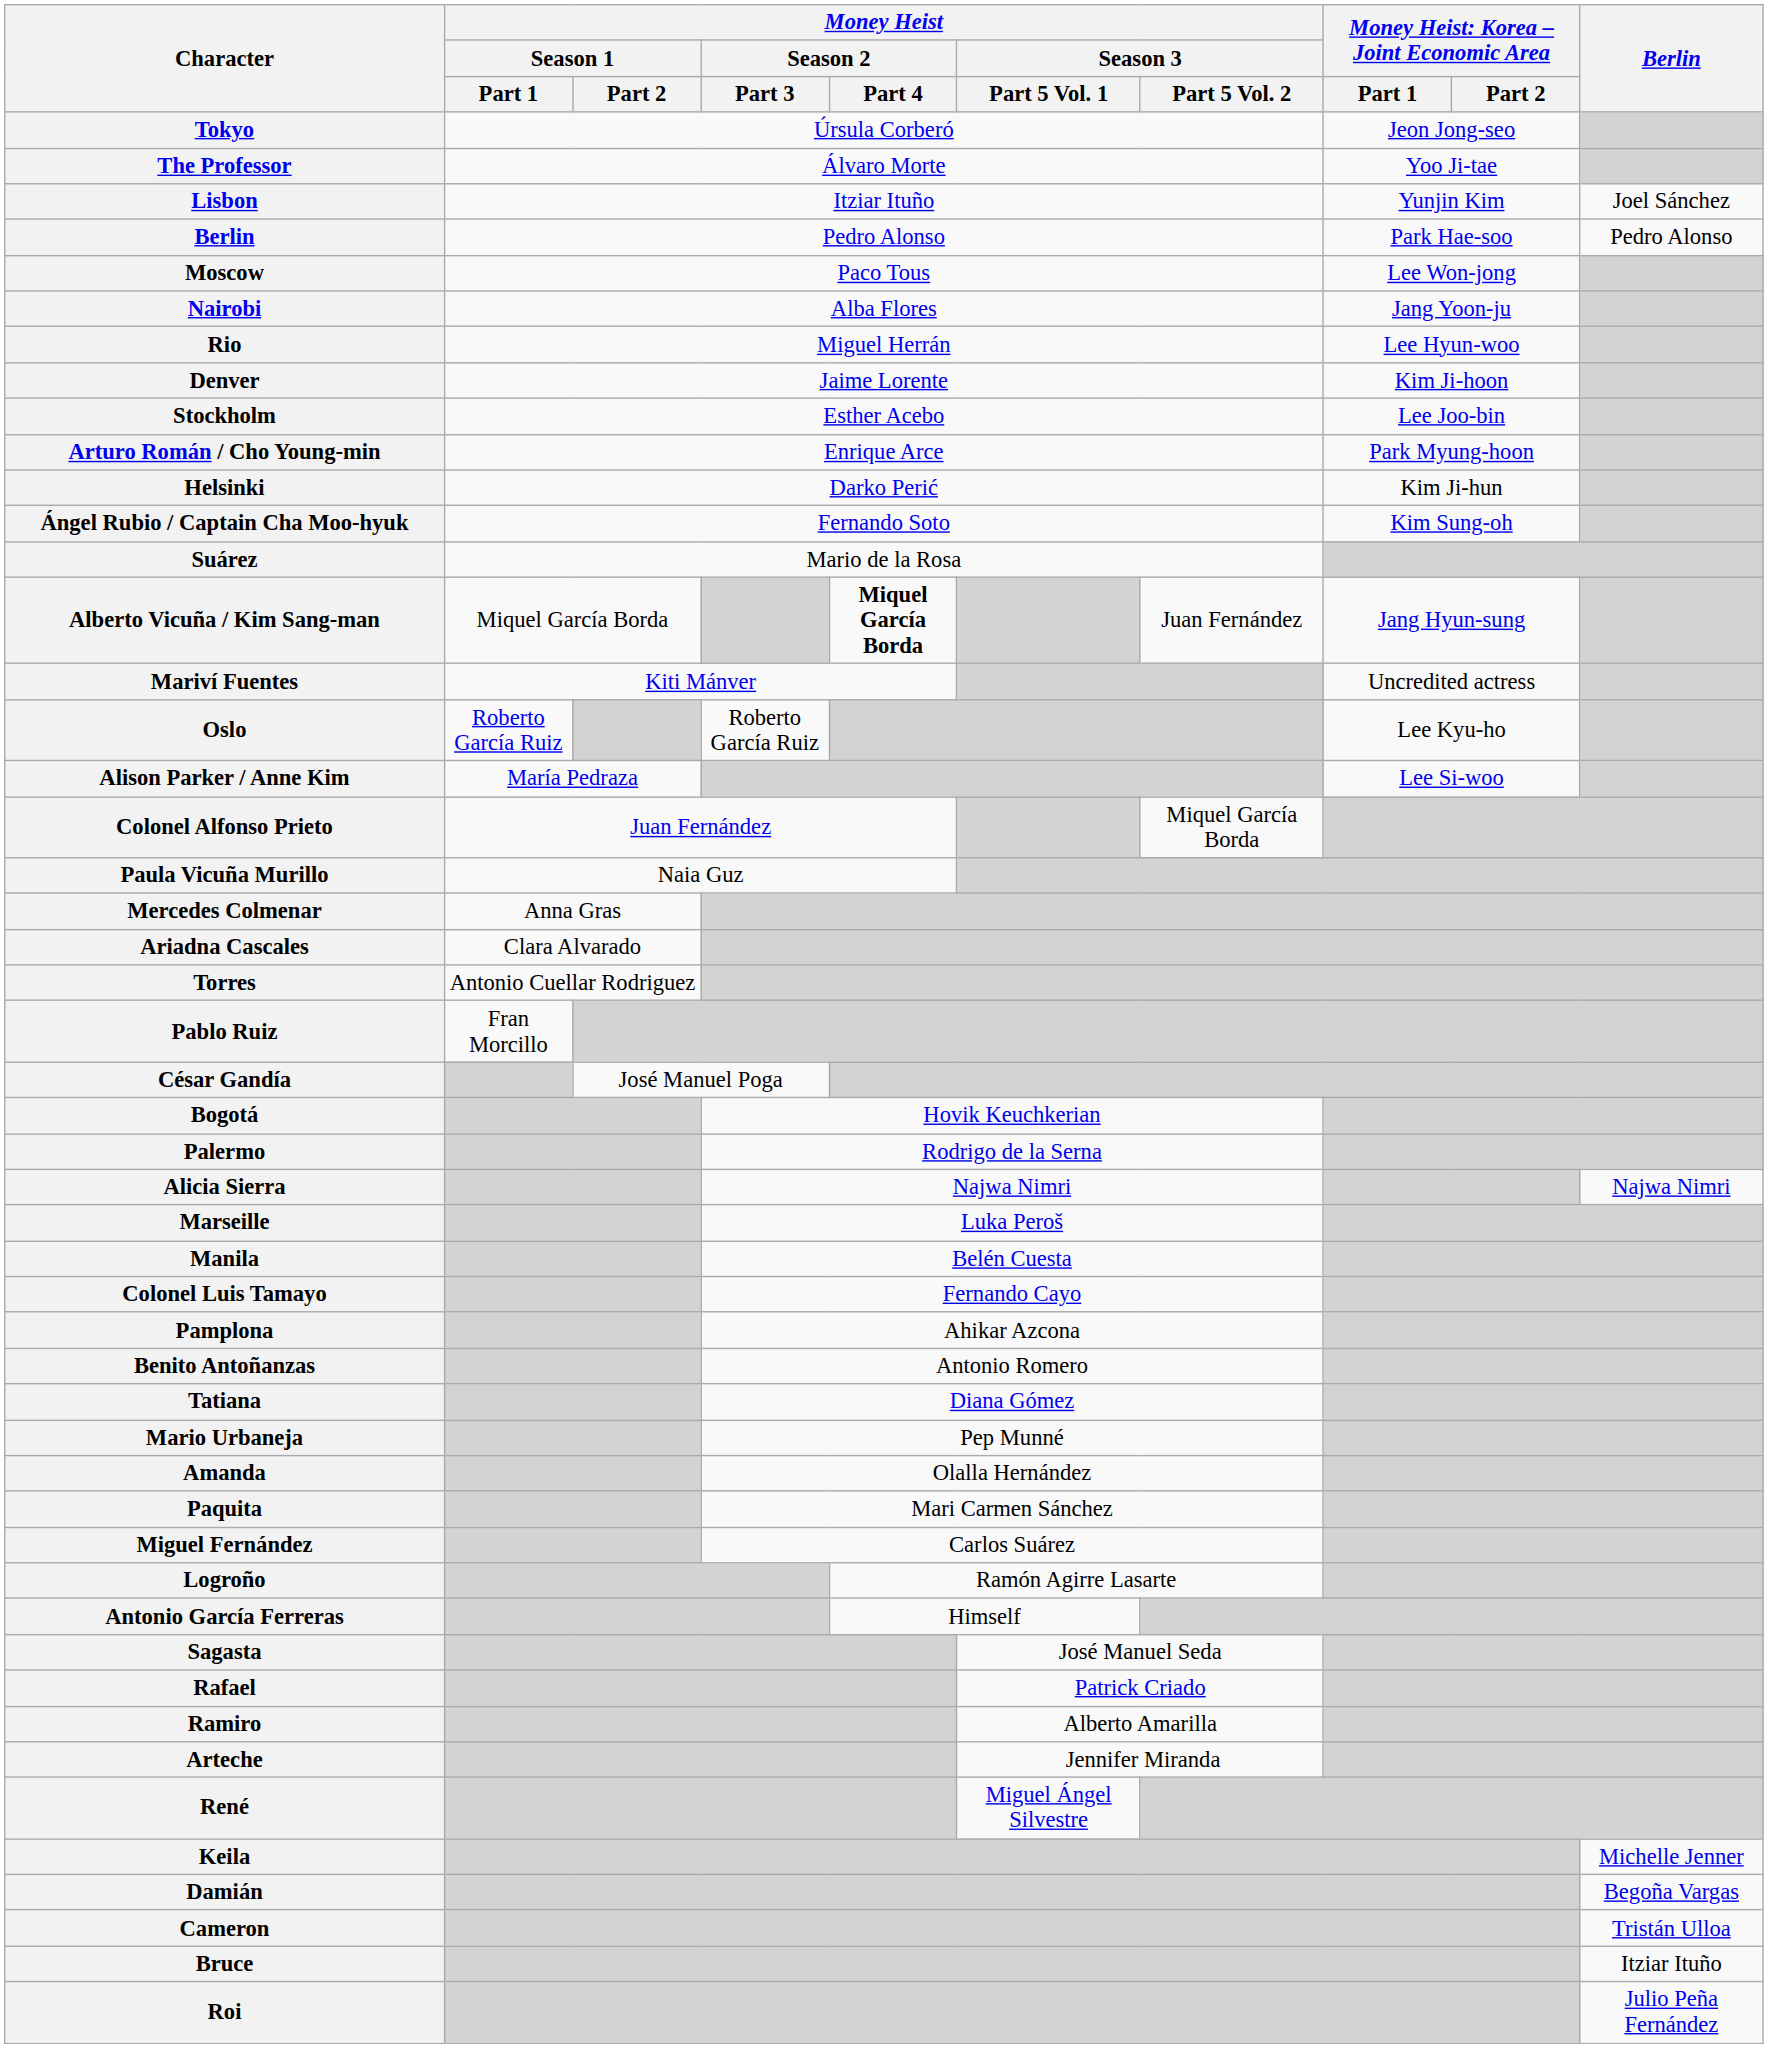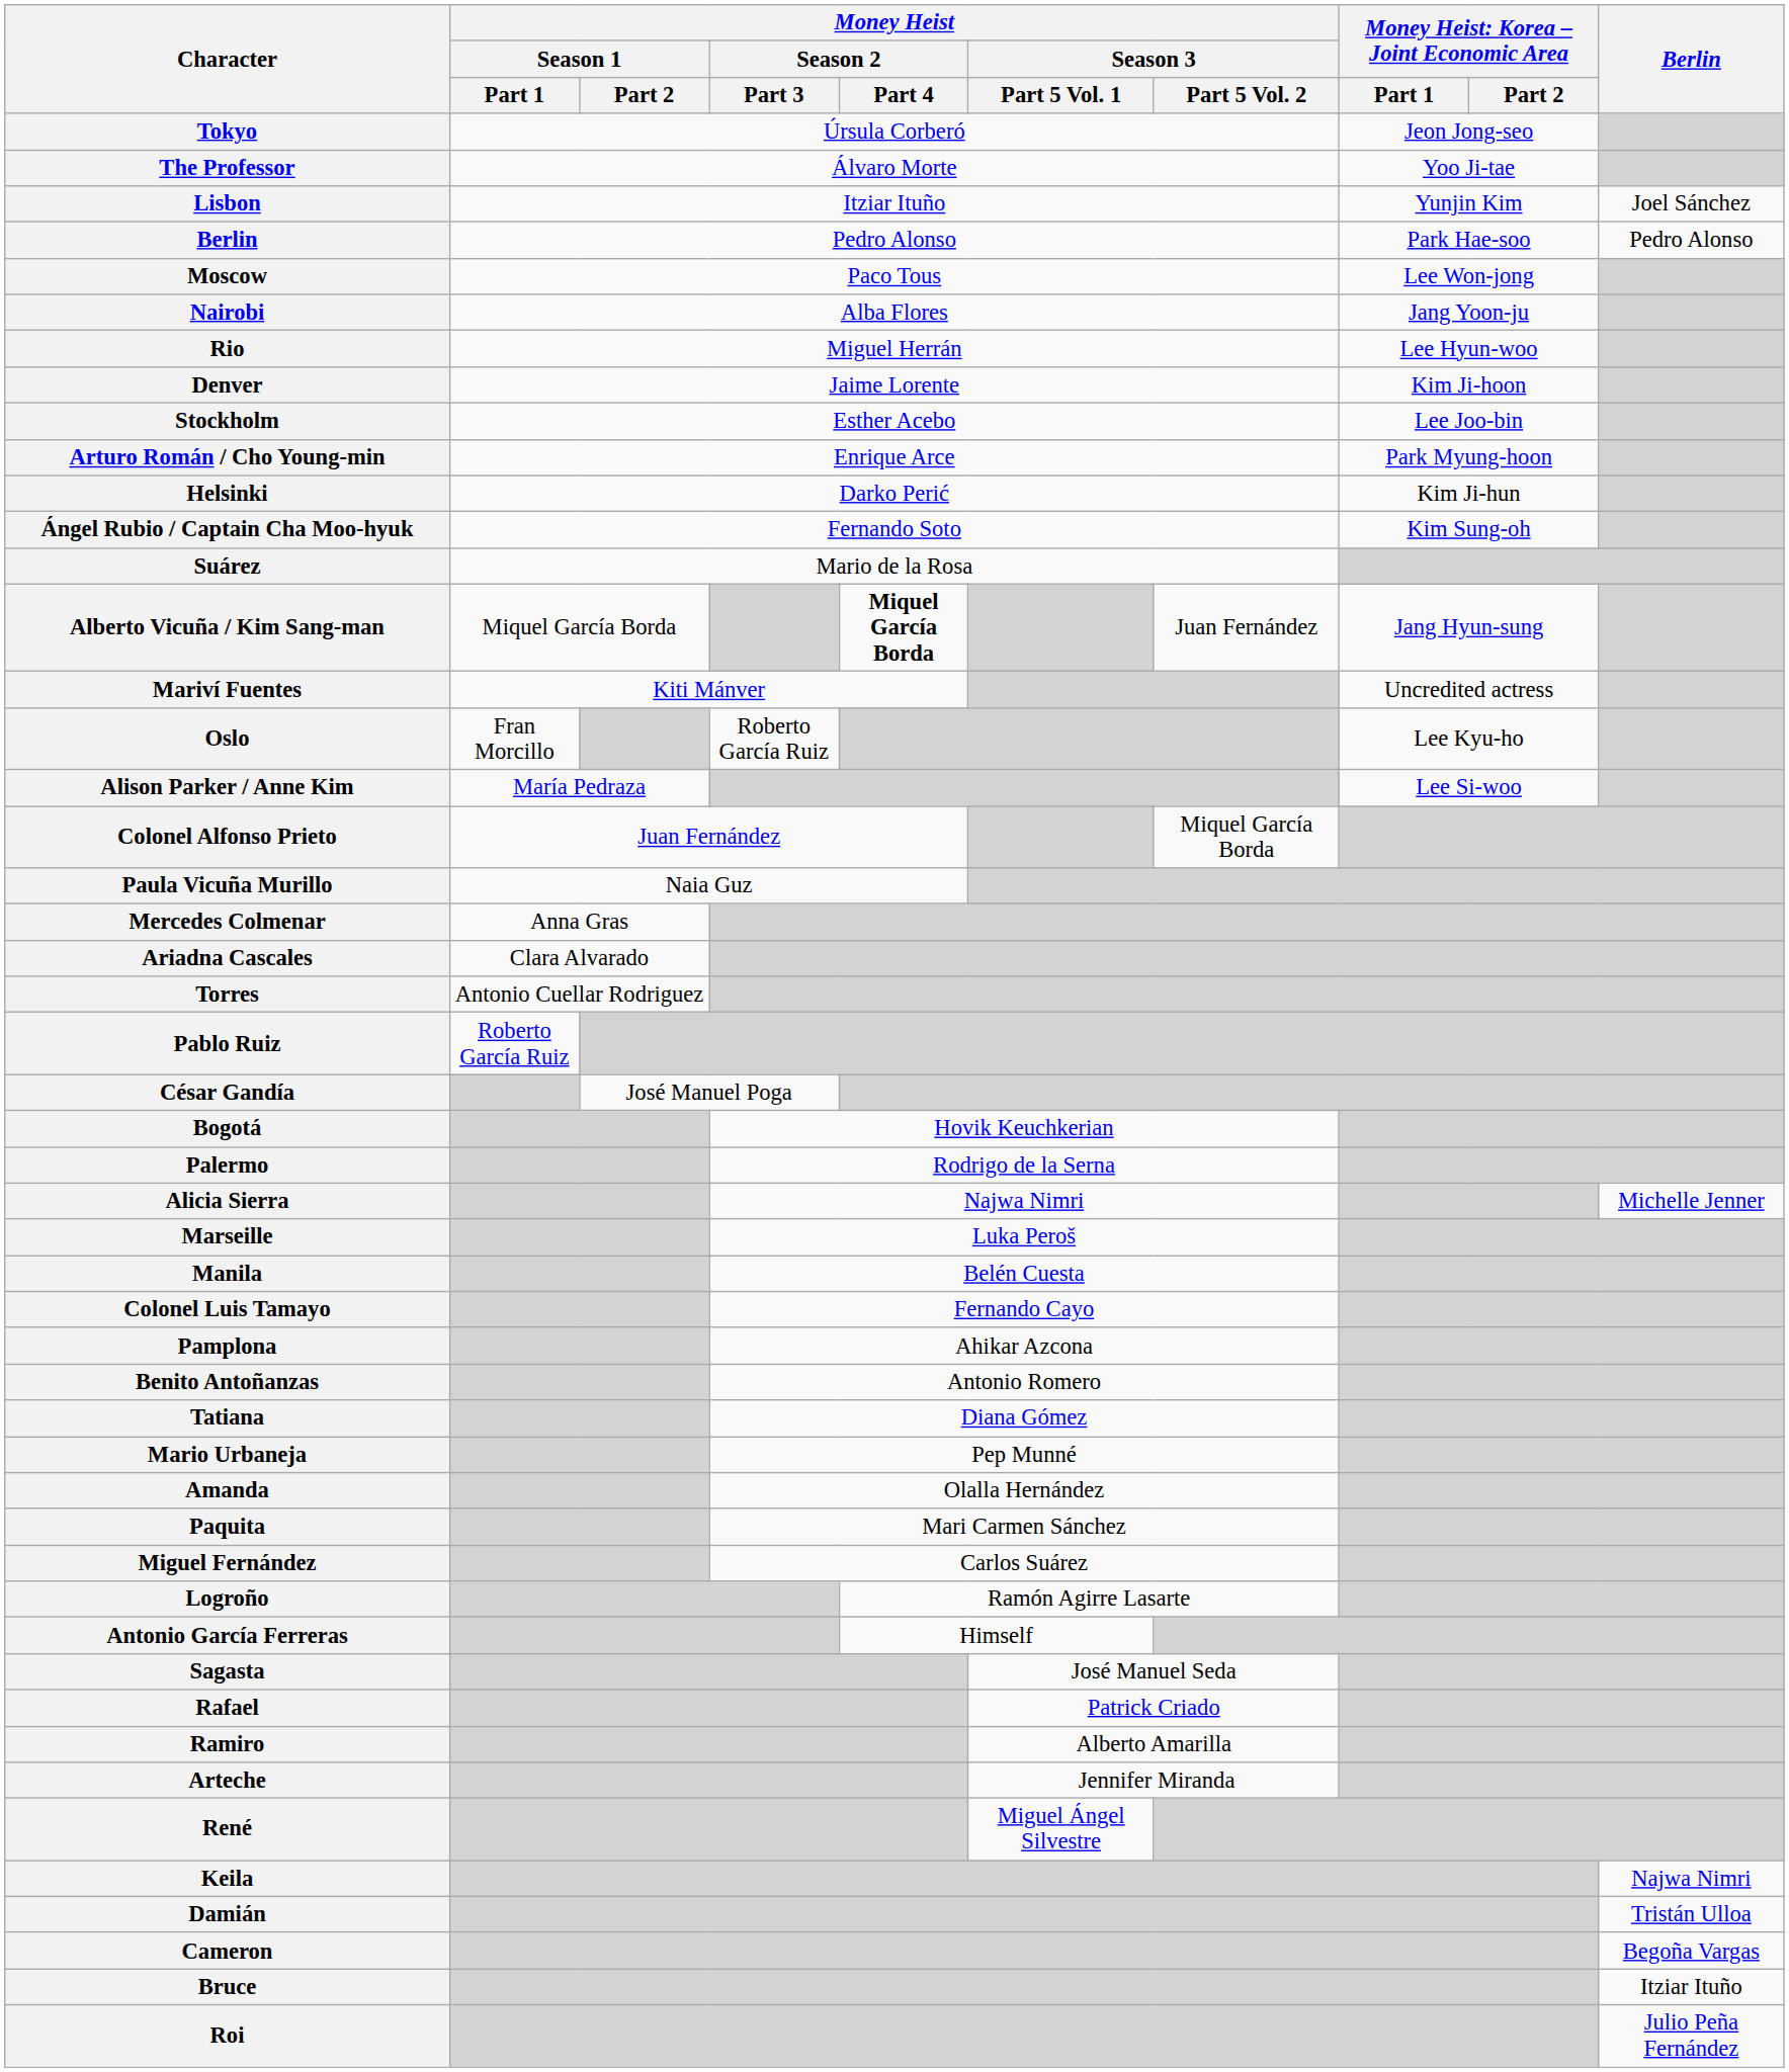Oslo | Money Heist / Season 1 / Part 1: Roberto García Ruiz -> Fran Morcillo
Pablo Ruiz | Money Heist / Season 1 / Part 1: Fran Morcillo -> Roberto García Ruiz
Alicia Sierra | Berlin: Najwa Nimri -> Michelle Jenner
Keila | Berlin: Michelle Jenner -> Najwa Nimri
Damián | Berlin: Begoña Vargas -> Tristán Ulloa
Cameron | Berlin: Tristán Ulloa -> Begoña Vargas
